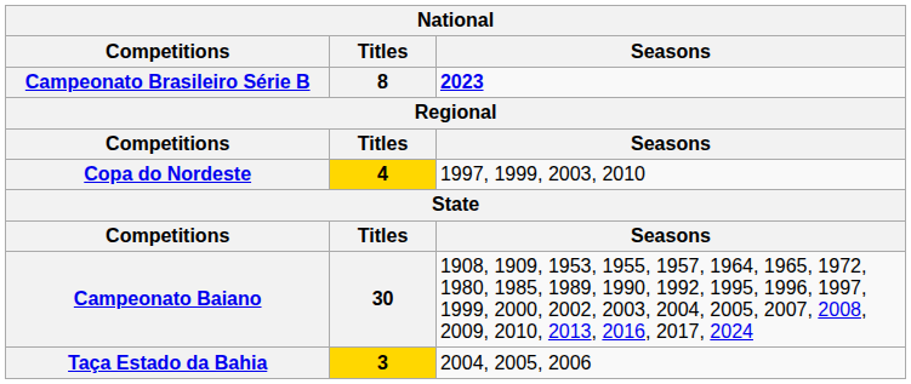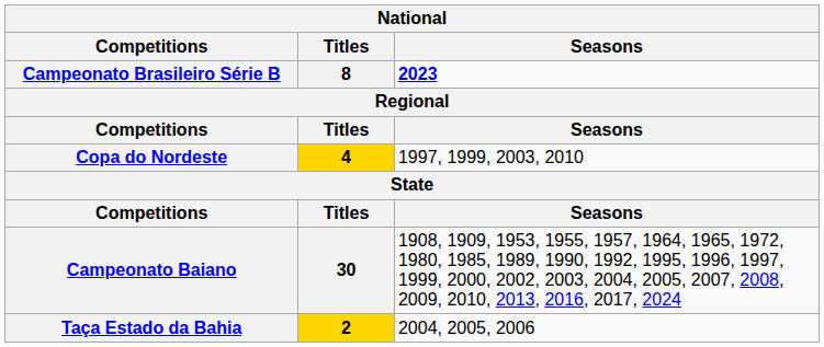Taça Estado da Bahia | Titles: 3 -> 2
